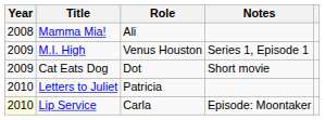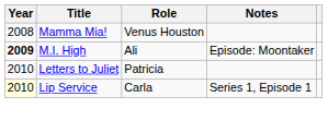Mamma Mia! | Role: Ali -> Venus Houston
M.I. High | Year: normal -> bold
M.I. High | Role: Venus Houston -> Ali
M.I. High | Notes: Series 1, Episode 1 -> Episode: Moontaker
- row: 2009 | Cat Eats Dog | Dot | Short movie
Lip Service | Notes: Episode: Moontaker -> Series 1, Episode 1
